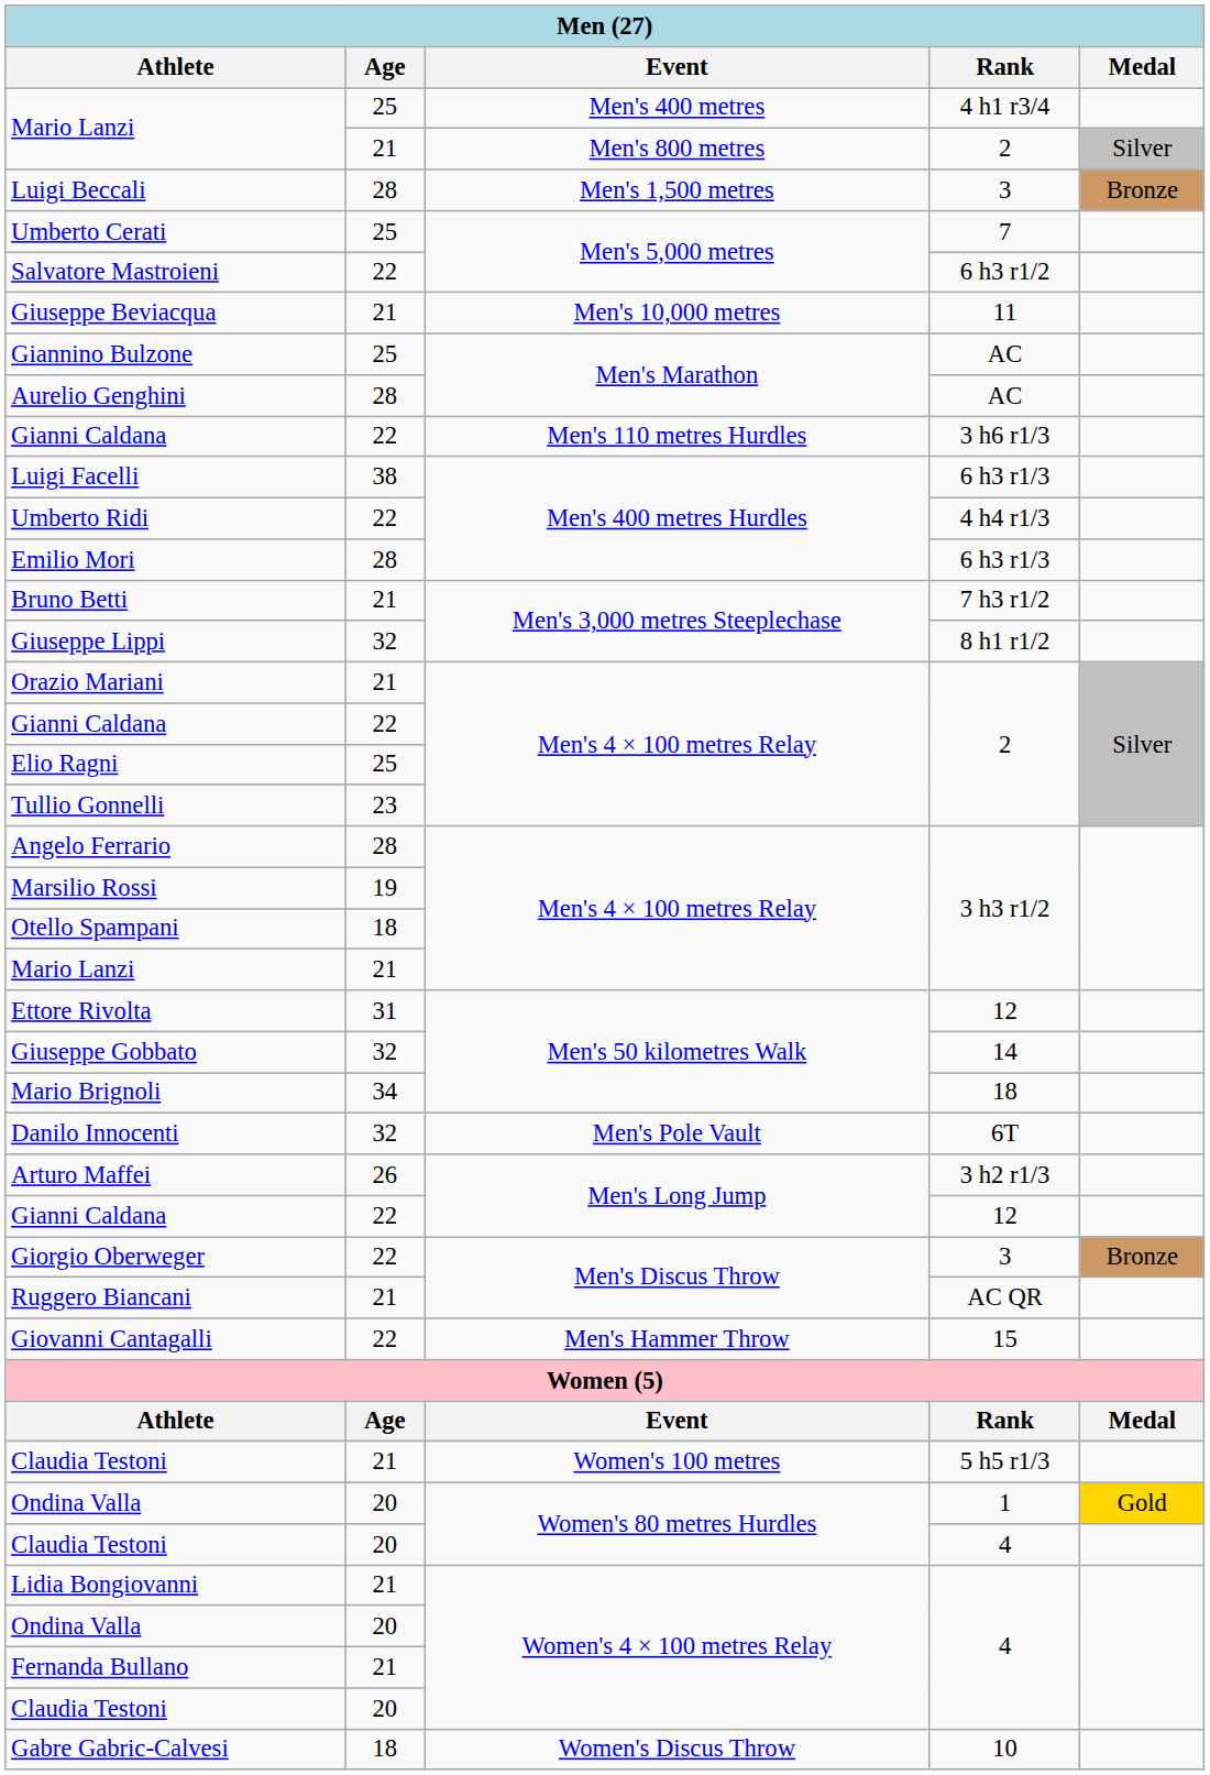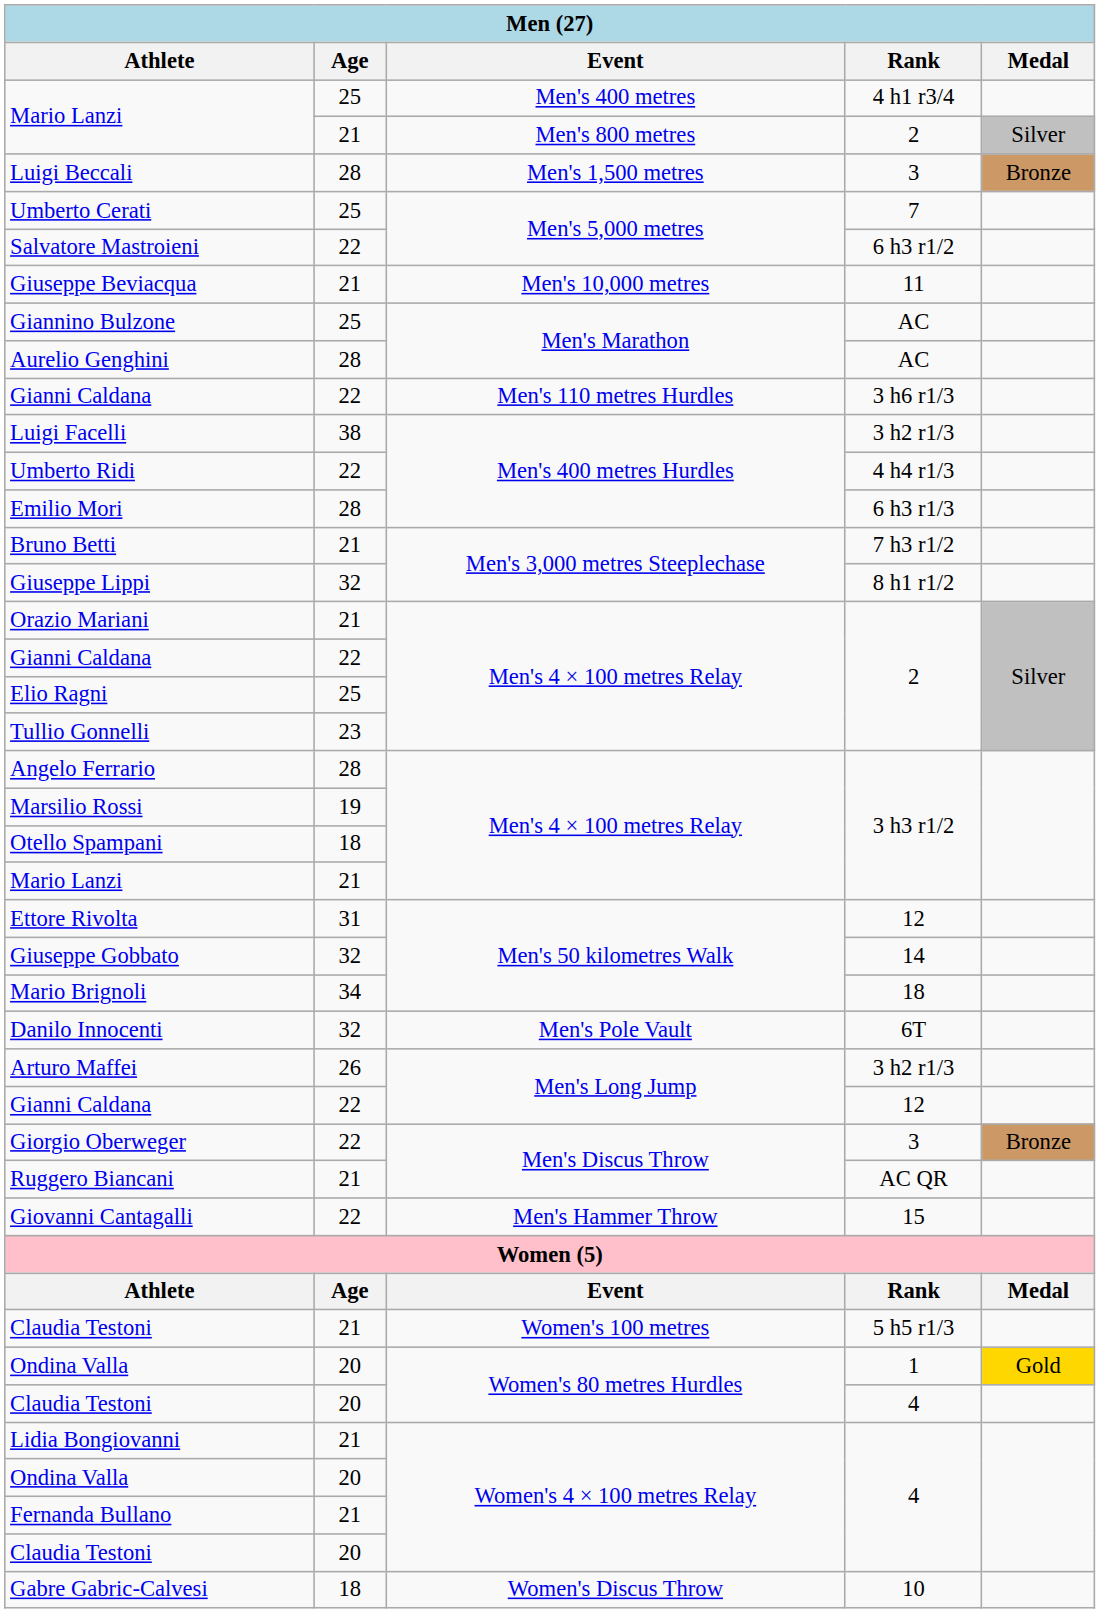Luigi Facelli | Rank: 6 h3 r1/3 -> 3 h2 r1/3
